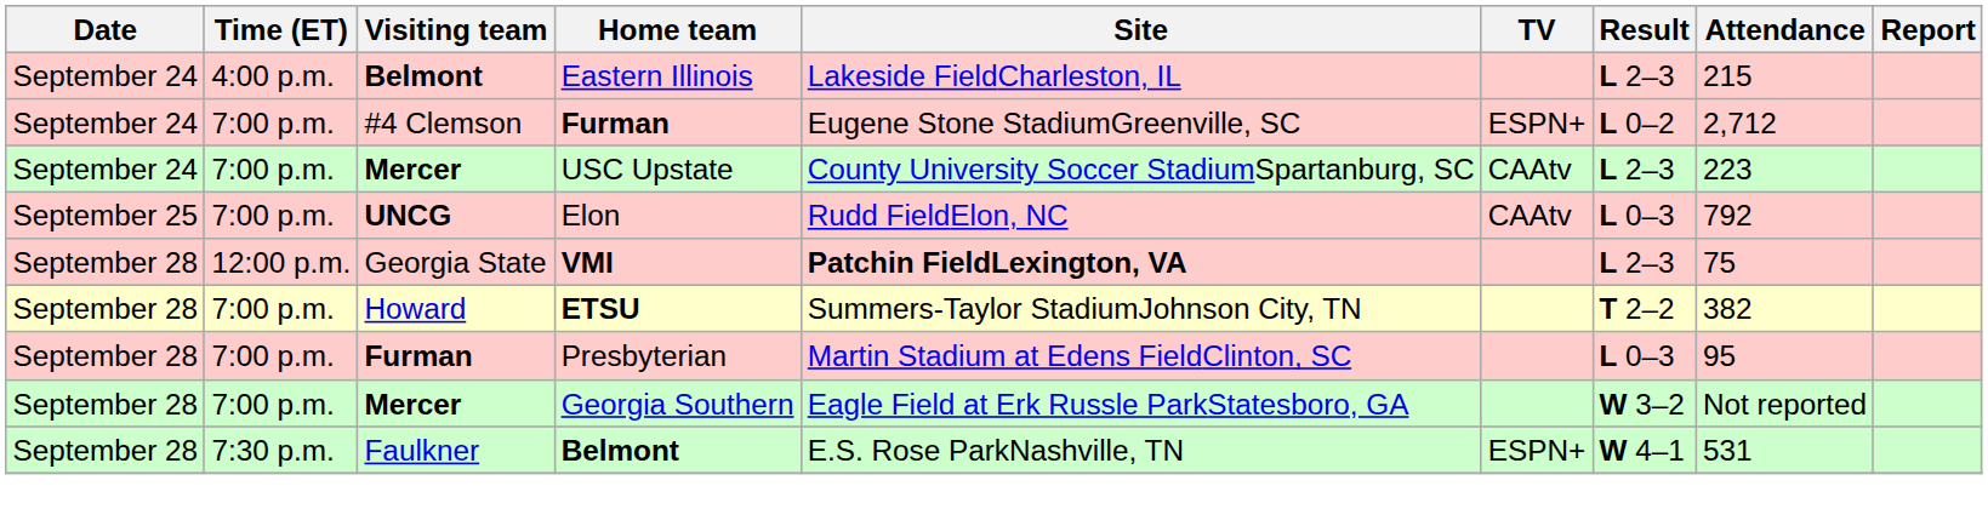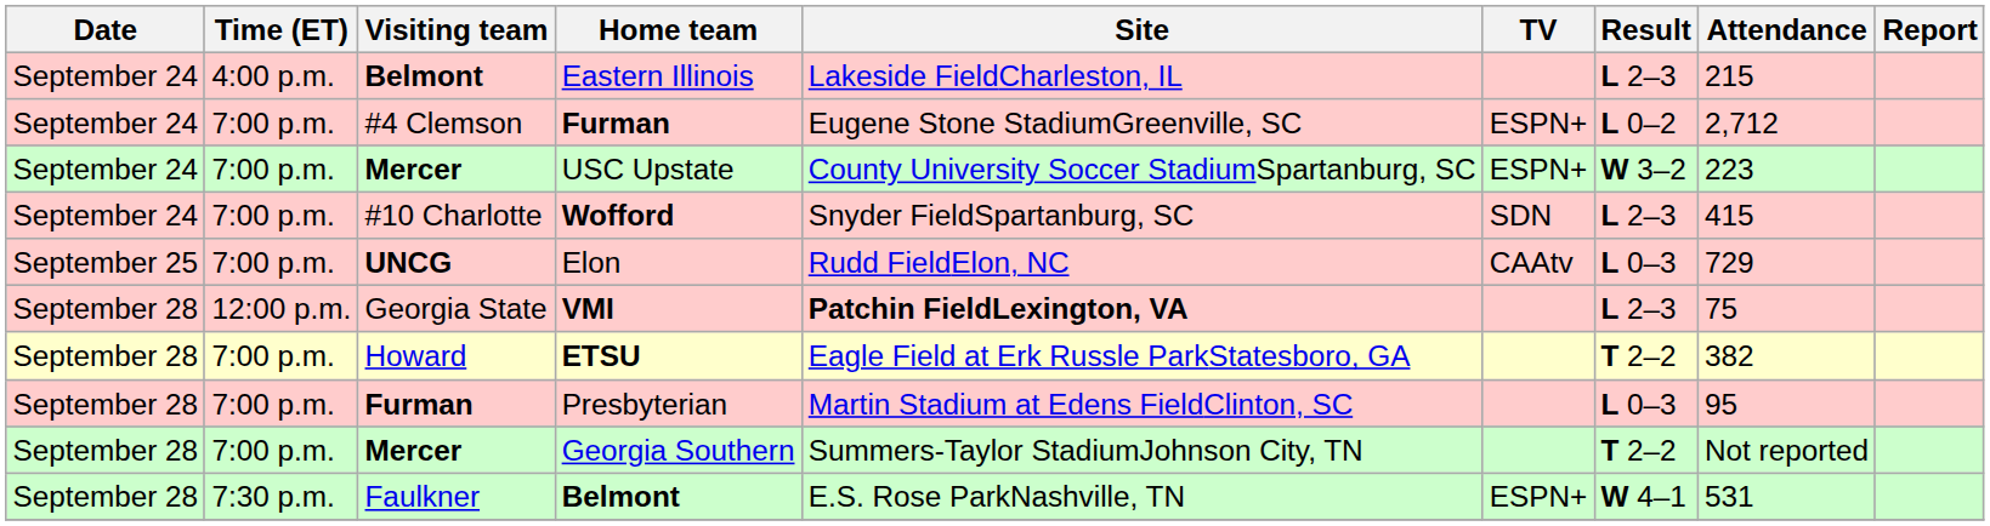USC Upstate | TV: CAAtv -> ESPN+
USC Upstate | Result: L 2–3 -> W 3–2
+ row: September 24 | 7:00 p.m. | #10 Charlotte | Wofford | Snyder FieldSpartanburg, SC | SDN | L 2–3 | 415
Elon | Attendance: 792 -> 729
ETSU | Site: Summers-Taylor StadiumJohnson City, TN -> Eagle Field at Erk Russle ParkStatesboro, GA
Georgia Southern | Site: Eagle Field at Erk Russle ParkStatesboro, GA -> Summers-Taylor StadiumJohnson City, TN
Georgia Southern | Result: W 3–2 -> T 2–2
